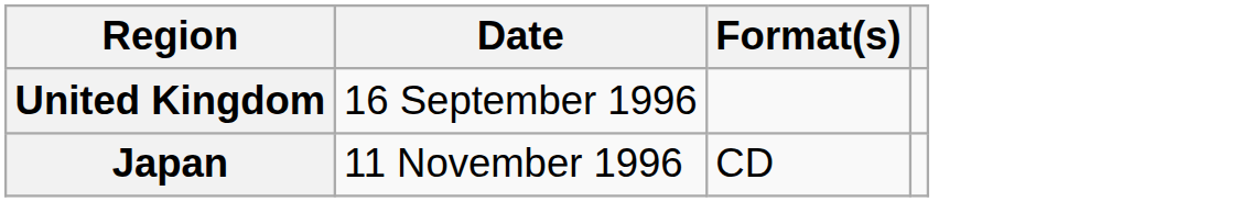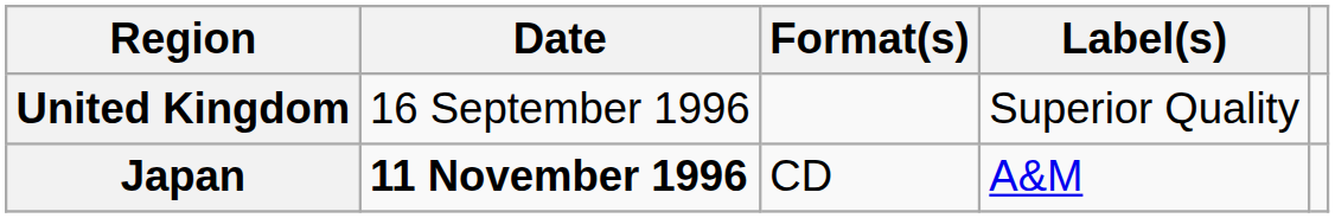+ column: Label(s) | Superior Quality | A&M
Japan | Date: normal -> bold
